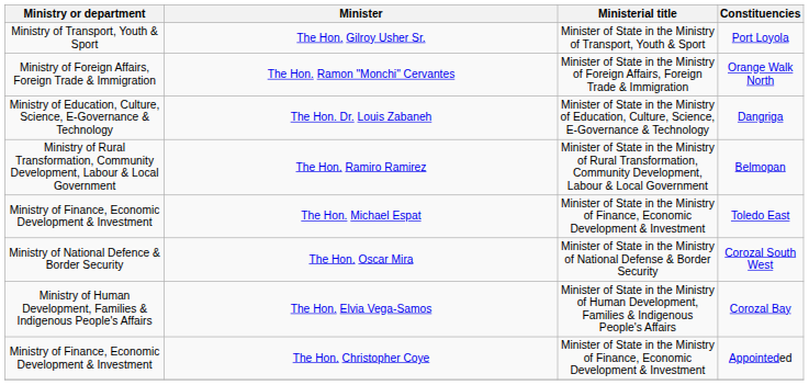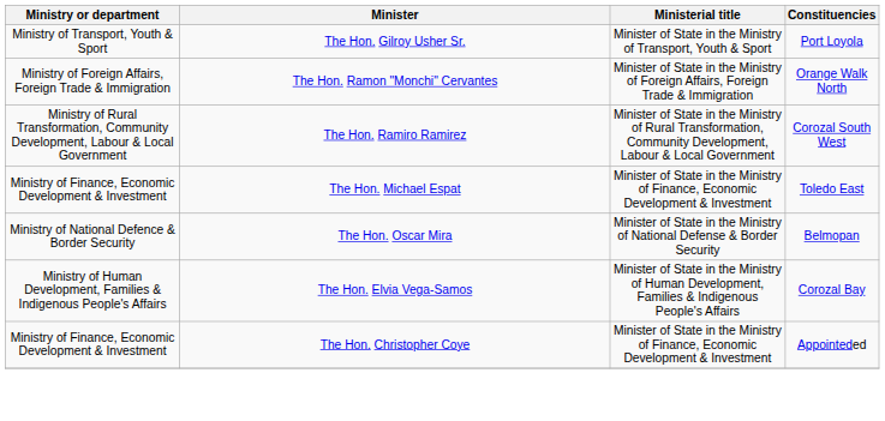- row: Ministry of Education, Culture, Science, E-Governance & Technology | The Hon. Dr. Louis Zabaneh | Minister of State in the Ministry of Education, Culture, Science, E-Governance & Technology | Dangriga
The Hon. Ramiro Ramirez | Constituencies: Belmopan -> Corozal South West
The Hon. Oscar Mira | Constituencies: Corozal South West -> Belmopan
